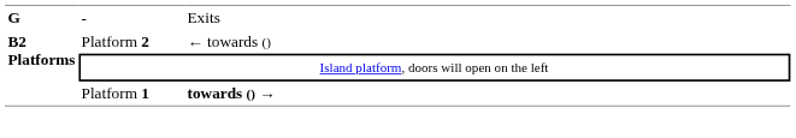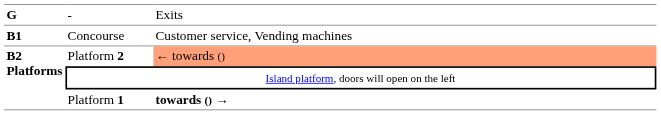+ row: B1 | Concourse | Customer service, Vending machines
Platform 2 | column 3: no background -> lightsalmon background
